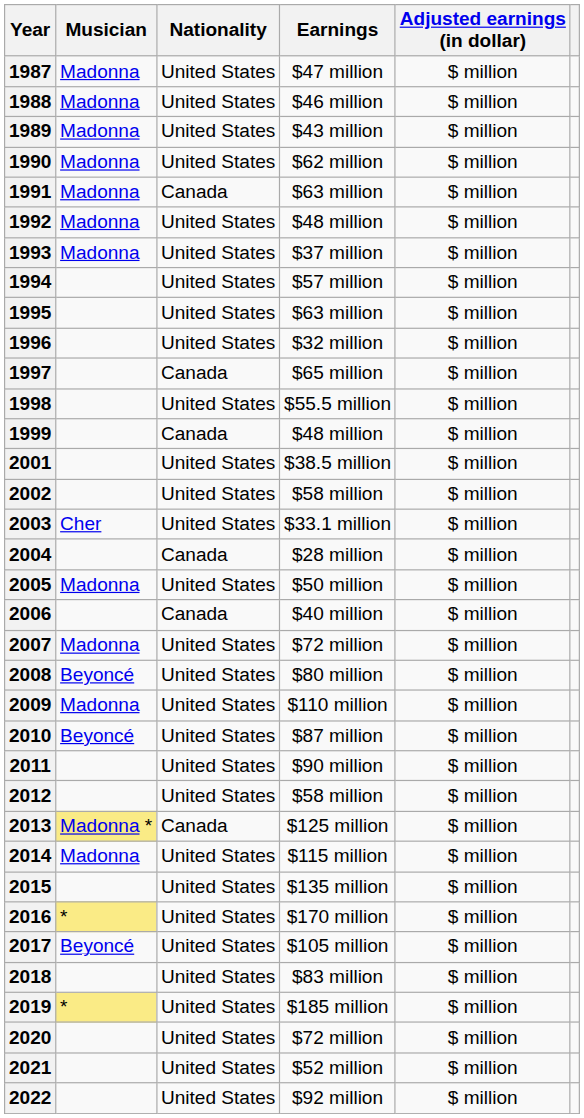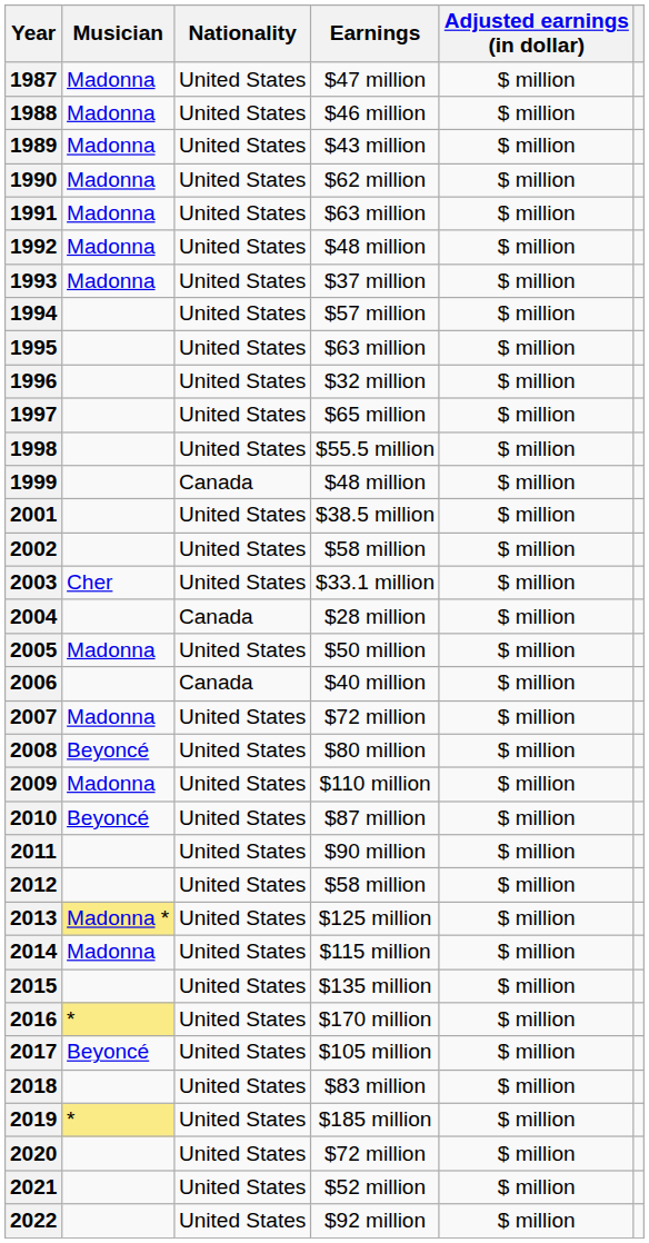1991 | Nationality: Canada -> United States
1997 | Nationality: Canada -> United States
2013 | Nationality: Canada -> United States
